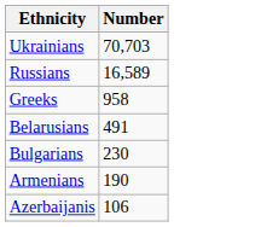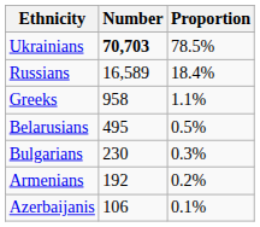+ column: Proportion | 78.5% | 18.4% | 1.1% | 0.5% | 0.3% | 0.2% | 0.1%
Ukrainians | Number: normal -> bold
Belarusians | Number: 491 -> 495
Armenians | Number: 190 -> 192
